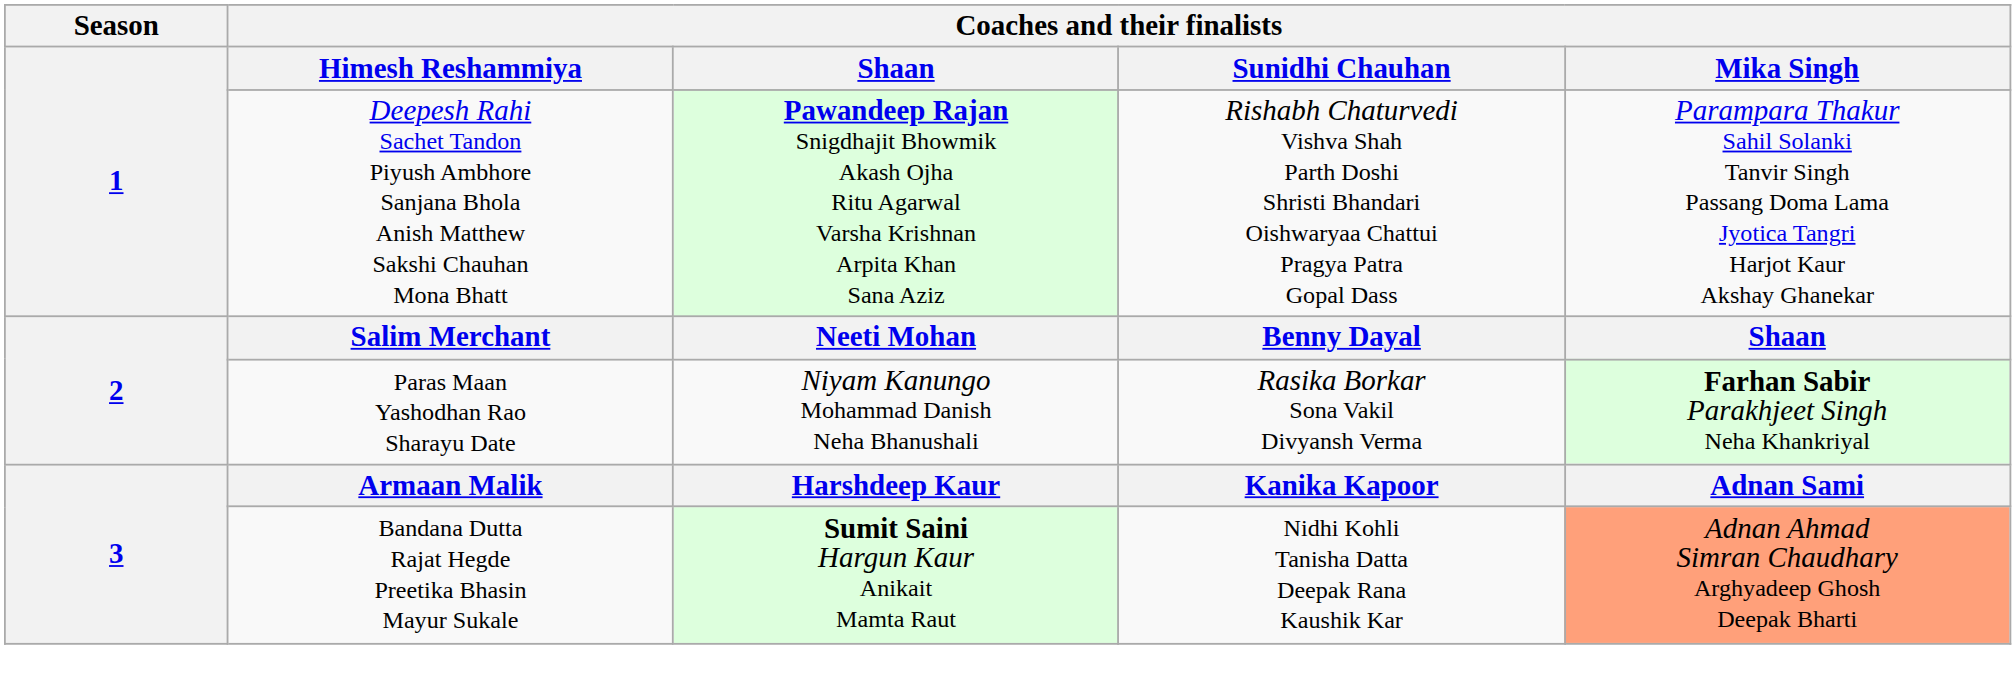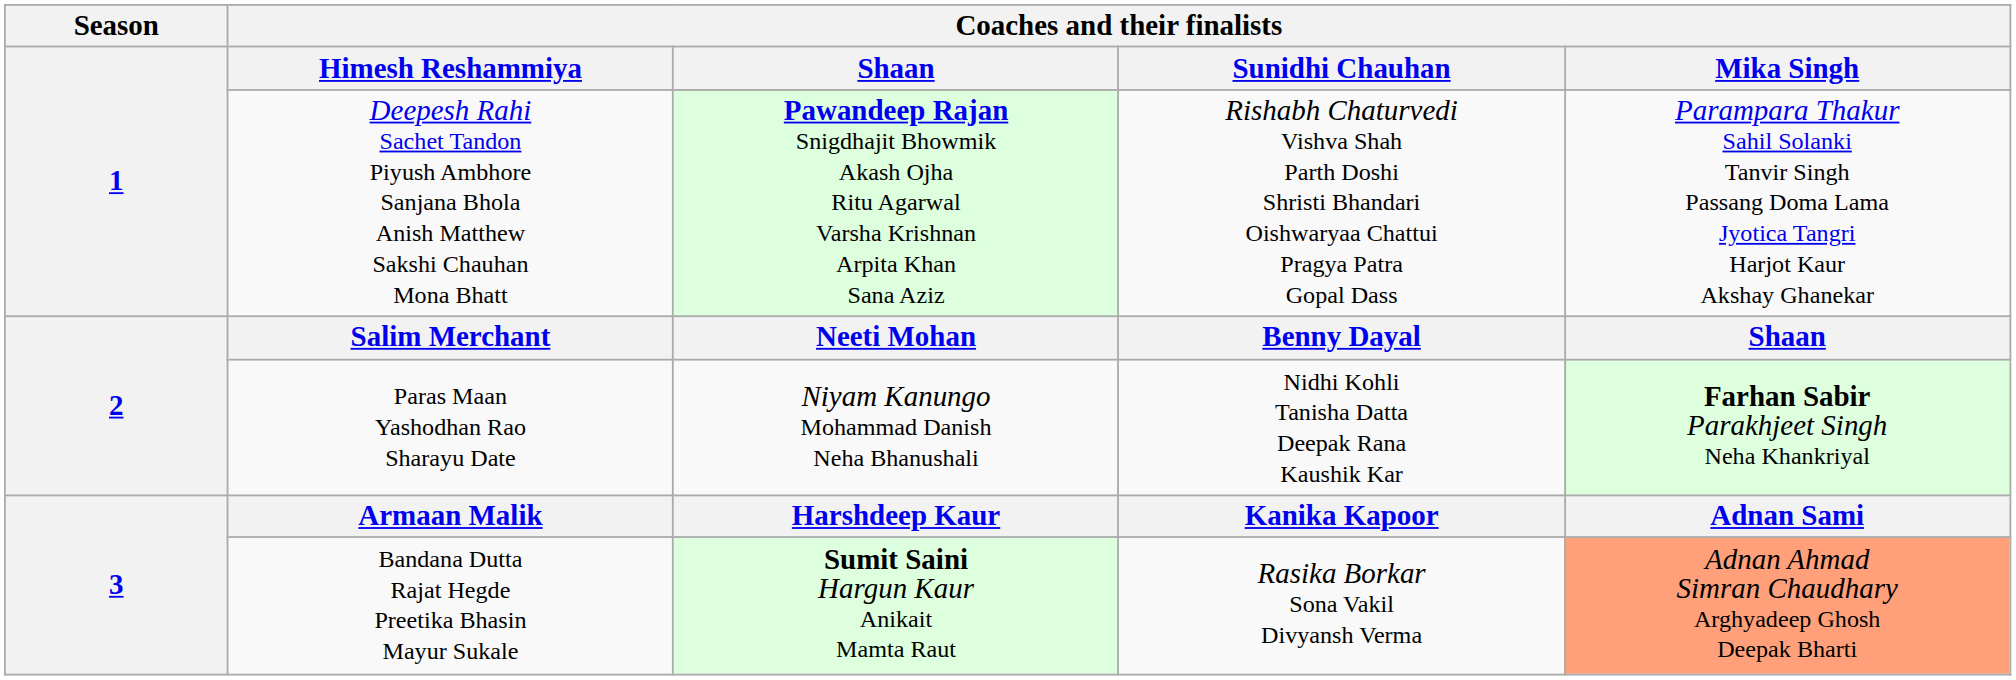2 / Paras Maan Yashodhan Rao Sharayu Date | Coaches and their finalists / Sunidhi Chauhan: Rasika Borkar Sona Vakil Divyansh Verma -> Nidhi Kohli Tanisha Datta Deepak Rana Kaushik Kar
3 / Bandana Dutta Rajat Hegde Preetika Bhasin Mayur Sukale | Coaches and their finalists / Sunidhi Chauhan: Nidhi Kohli Tanisha Datta Deepak Rana Kaushik Kar -> Rasika Borkar Sona Vakil Divyansh Verma
